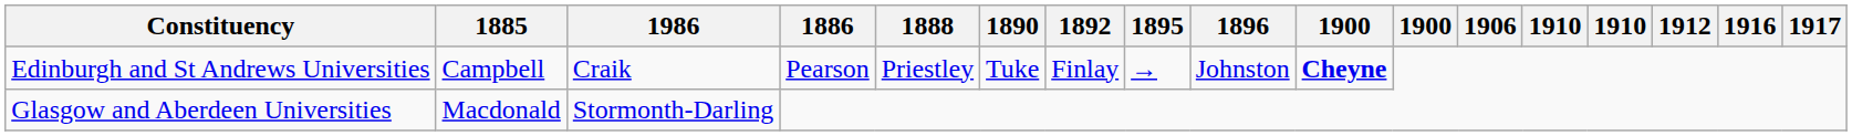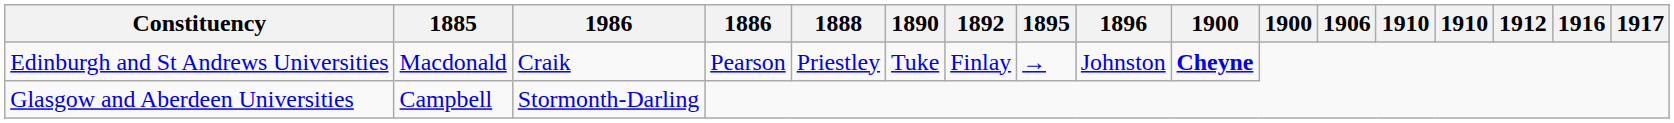Edinburgh and St Andrews Universities | 1885: Campbell -> Macdonald
Glasgow and Aberdeen Universities | 1885: Macdonald -> Campbell
